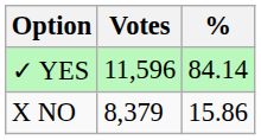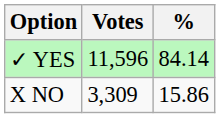X NO | Votes: 8,379 -> 3,309
